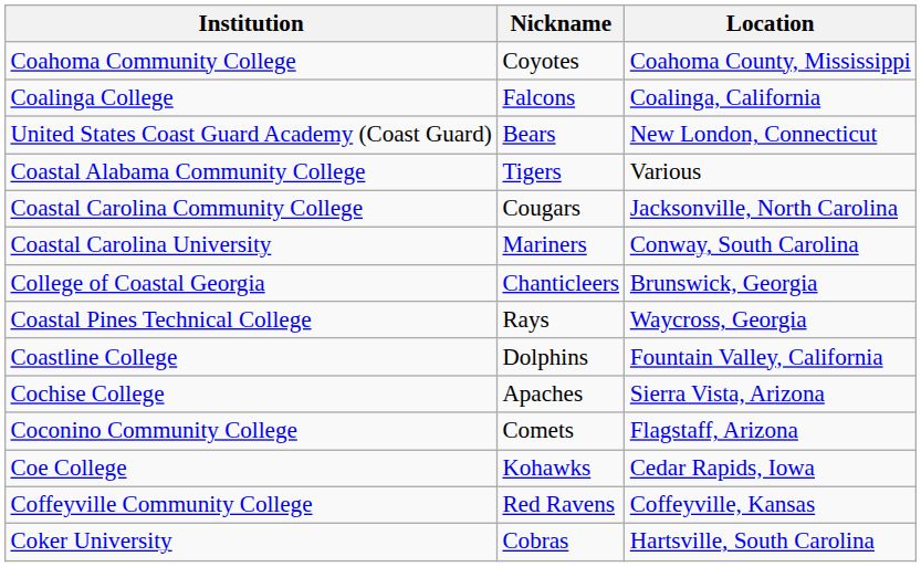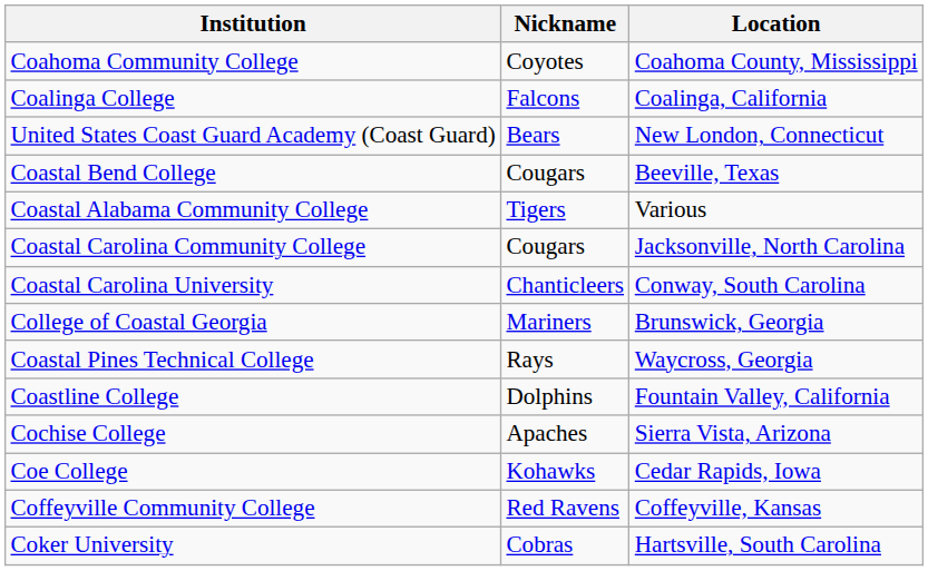+ row: Coastal Bend College | Cougars | Beeville, Texas
Coastal Carolina University | Nickname: Mariners -> Chanticleers
College of Coastal Georgia | Nickname: Chanticleers -> Mariners
- row: Coconino Community College | Comets | Flagstaff, Arizona
